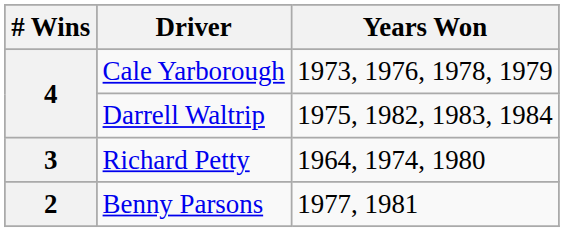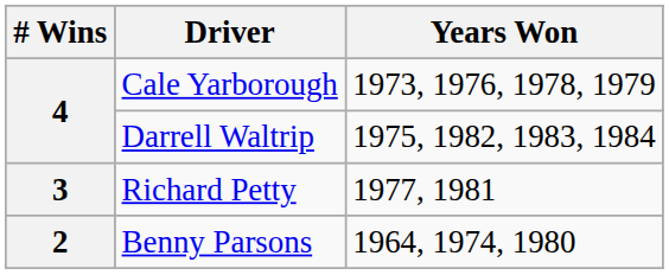Richard Petty | Years Won: 1964, 1974, 1980 -> 1977, 1981
Benny Parsons | Years Won: 1977, 1981 -> 1964, 1974, 1980
